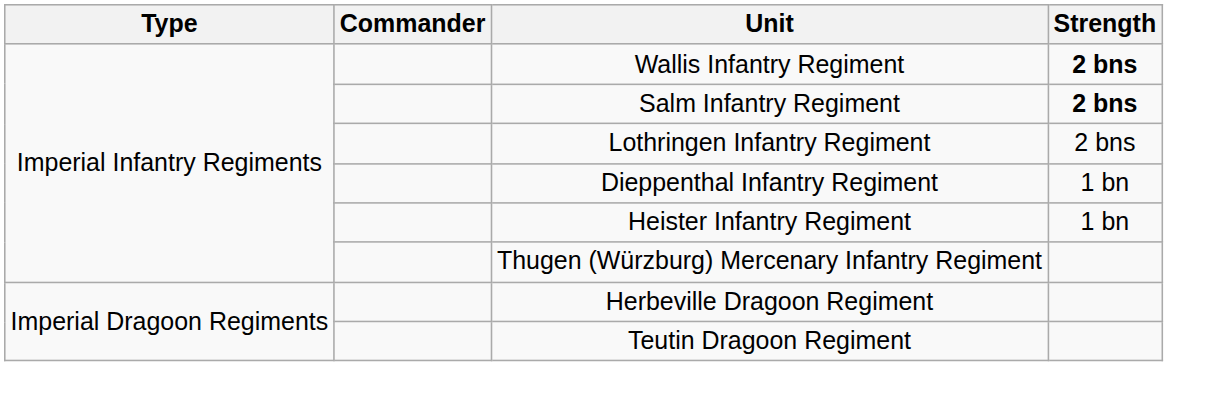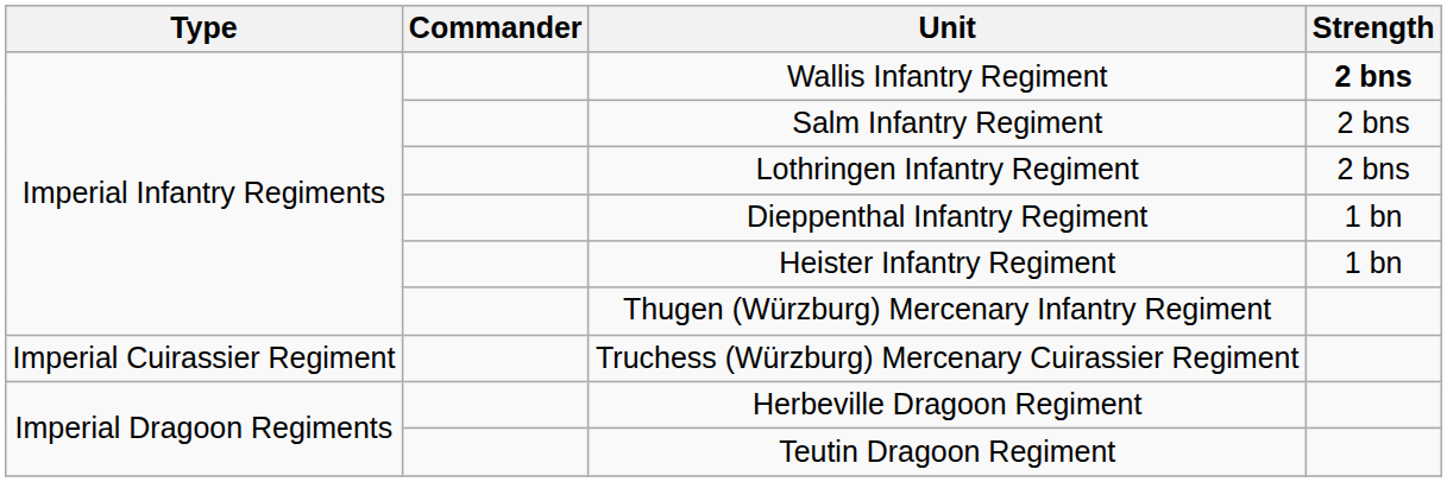Salm Infantry Regiment | Strength: bold -> normal
+ row: Imperial Cuirassier Regiment | Truchess (Würzburg) Mercenary Cuirassier Regiment
